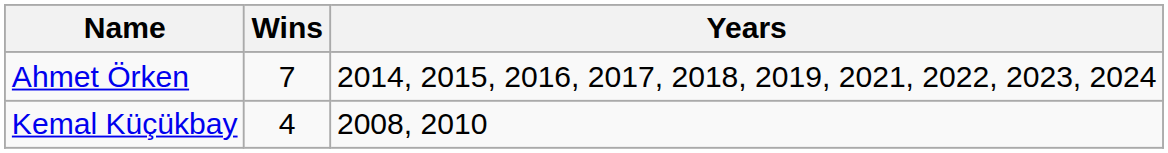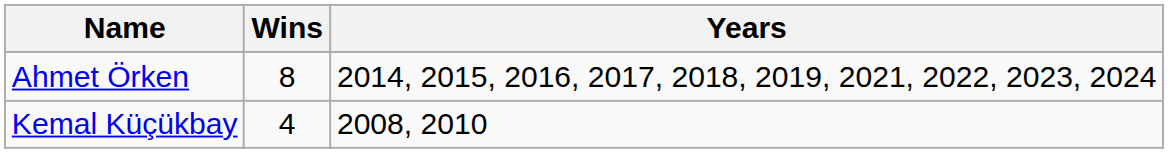Ahmet Örken | Wins: 7 -> 8
